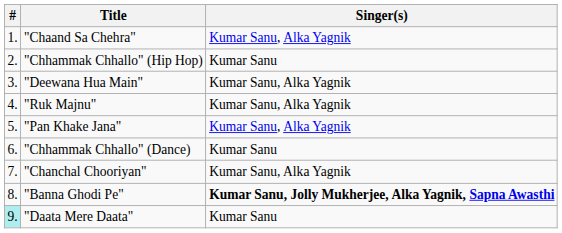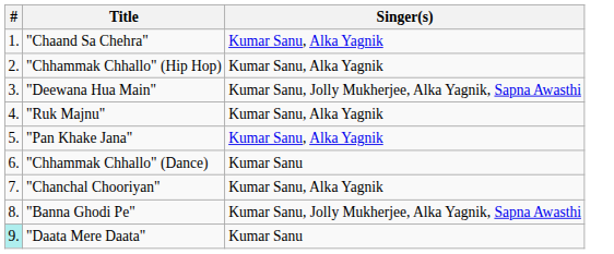"Chhammak Chhallo" (Hip Hop) | Singer(s): Kumar Sanu -> Kumar Sanu, Alka Yagnik
"Deewana Hua Main" | Singer(s): Kumar Sanu, Alka Yagnik -> Kumar Sanu, Jolly Mukherjee, Alka Yagnik, Sapna Awasthi
"Banna Ghodi Pe" | Singer(s): bold -> normal
